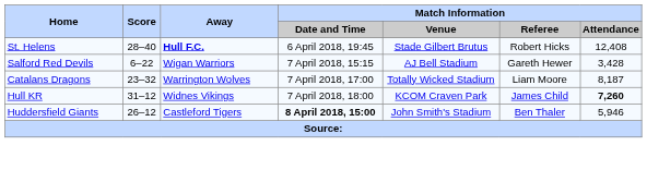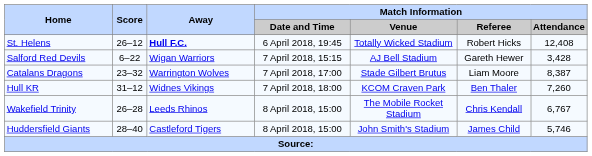St. Helens | Score: 28–40 -> 26–12
St. Helens | Match Information / Venue: Stade Gilbert Brutus -> Totally Wicked Stadium
Catalans Dragons | Match Information / Venue: Totally Wicked Stadium -> Stade Gilbert Brutus
Catalans Dragons | Match Information / Attendance: 8,187 -> 8,387
Hull KR | Match Information / Referee: James Child -> Ben Thaler
Hull KR | Match Information / Attendance: bold -> normal
+ row: Wakefield Trinity | 26–28 | Leeds Rhinos | 8 April 2018, 15:00 | The Mobile Rocket Stadium | Chris Kendall | 6,767
Huddersfield Giants | Score: 26–12 -> 28–40
Huddersfield Giants | Match Information / Date and Time: bold -> normal
Huddersfield Giants | Match Information / Referee: Ben Thaler -> James Child
Huddersfield Giants | Match Information / Attendance: 5,946 -> 5,746
